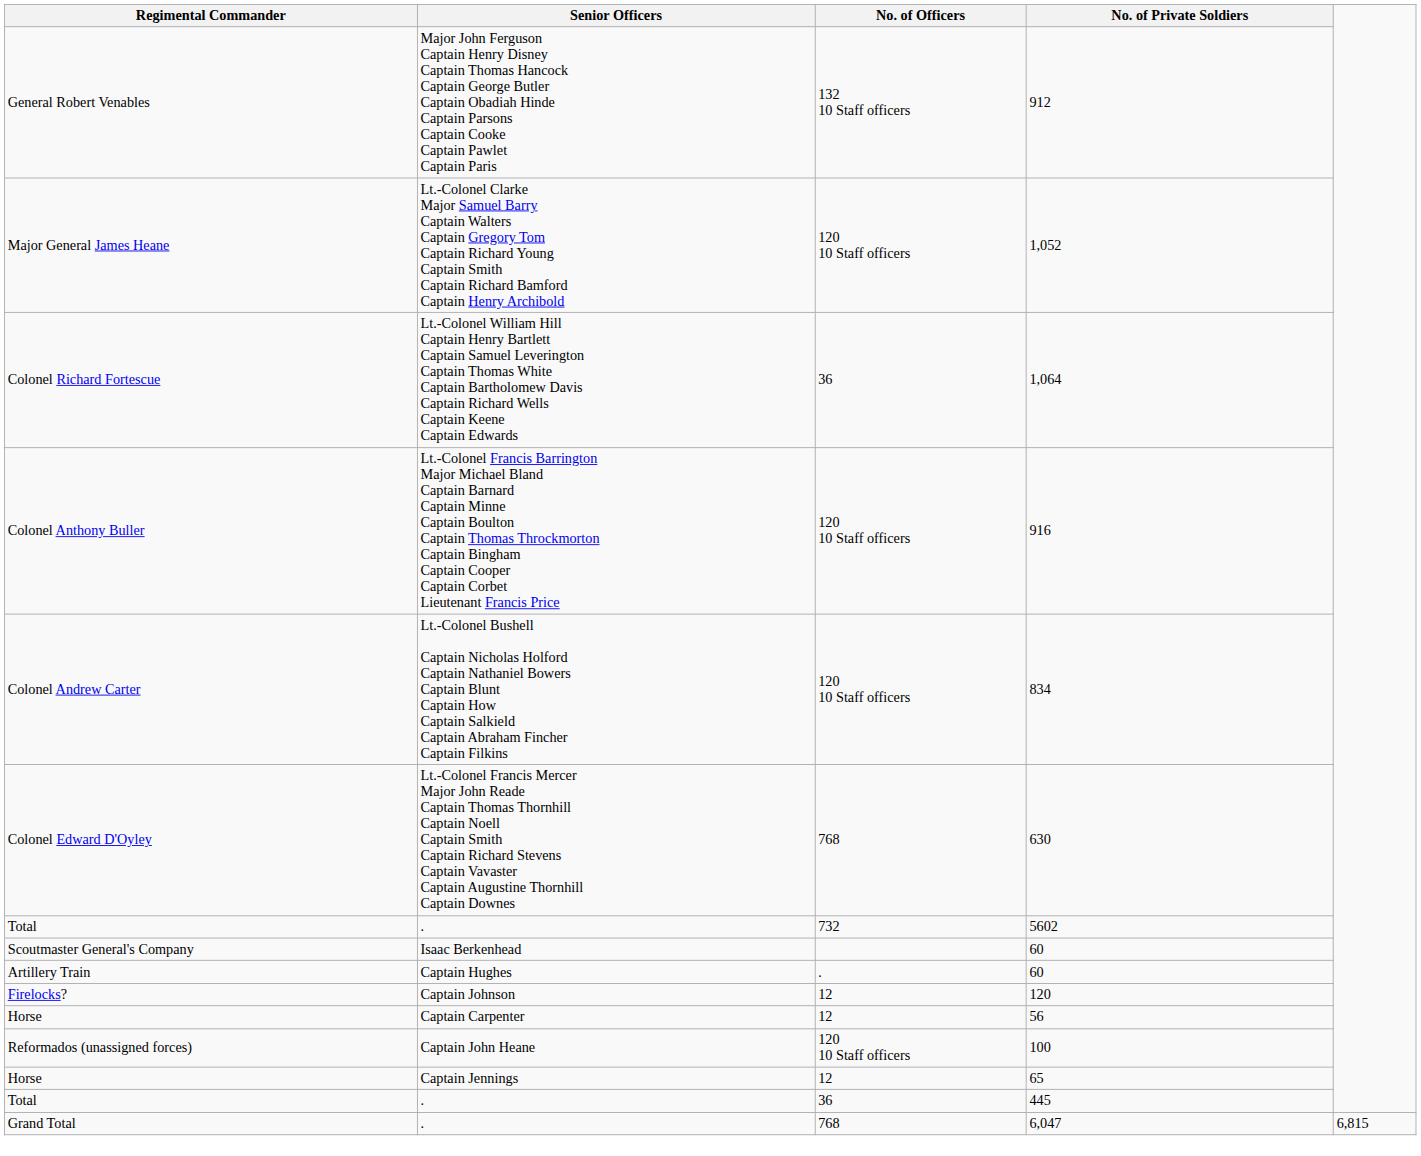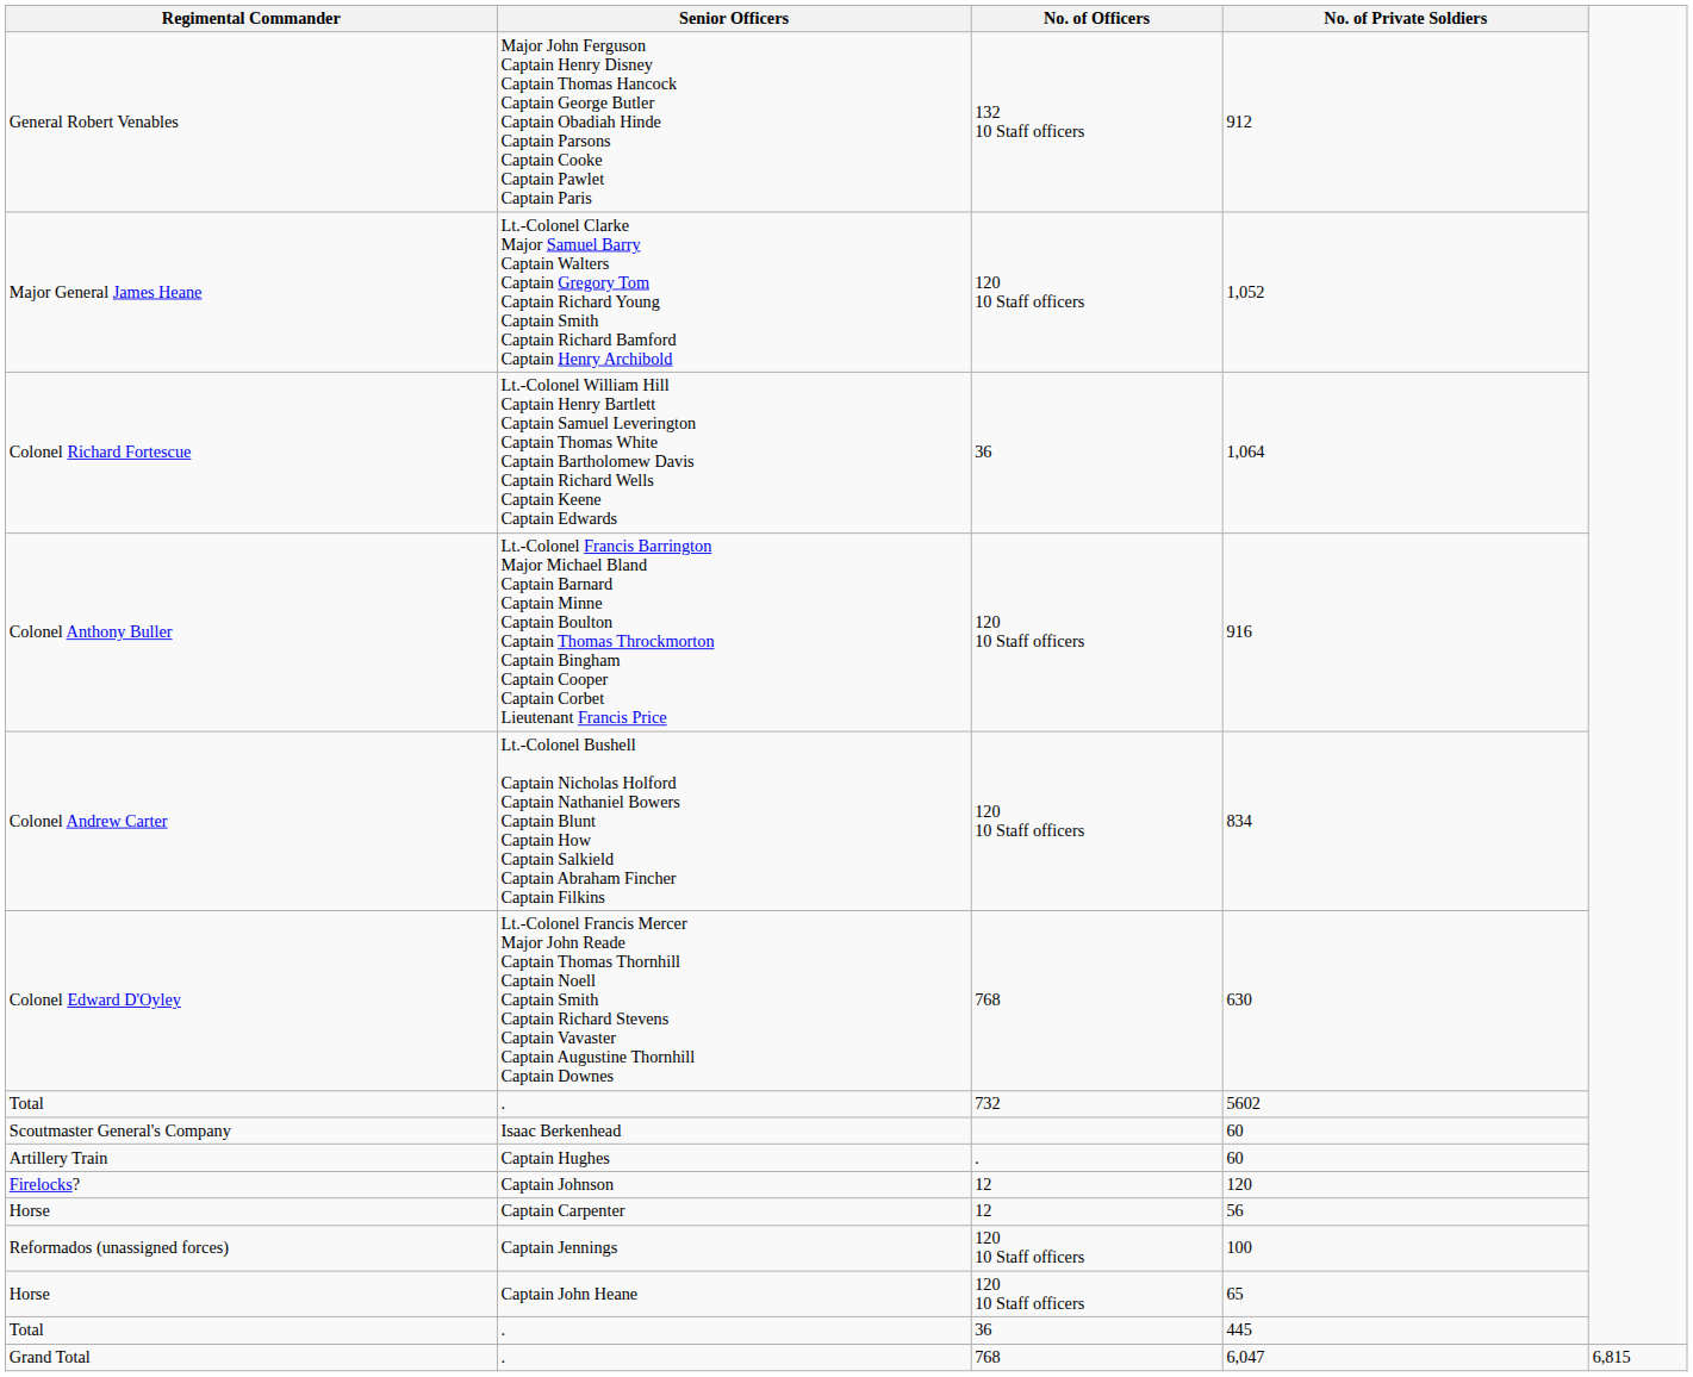100 | Senior Officers: Captain John Heane -> Captain Jennings
65 | Senior Officers: Captain Jennings -> Captain John Heane
65 | No. of Officers: 12 -> 120 10 Staff officers
